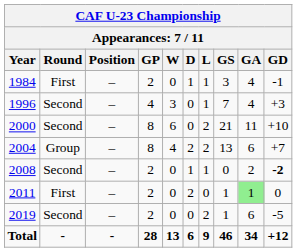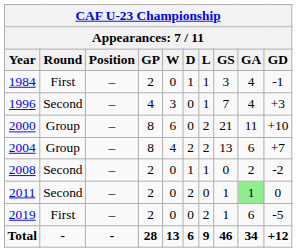2000 | Round: Second -> Group
2008 | GD: bold -> normal
2011 | Round: First -> Second
2019 | Round: Second -> First
